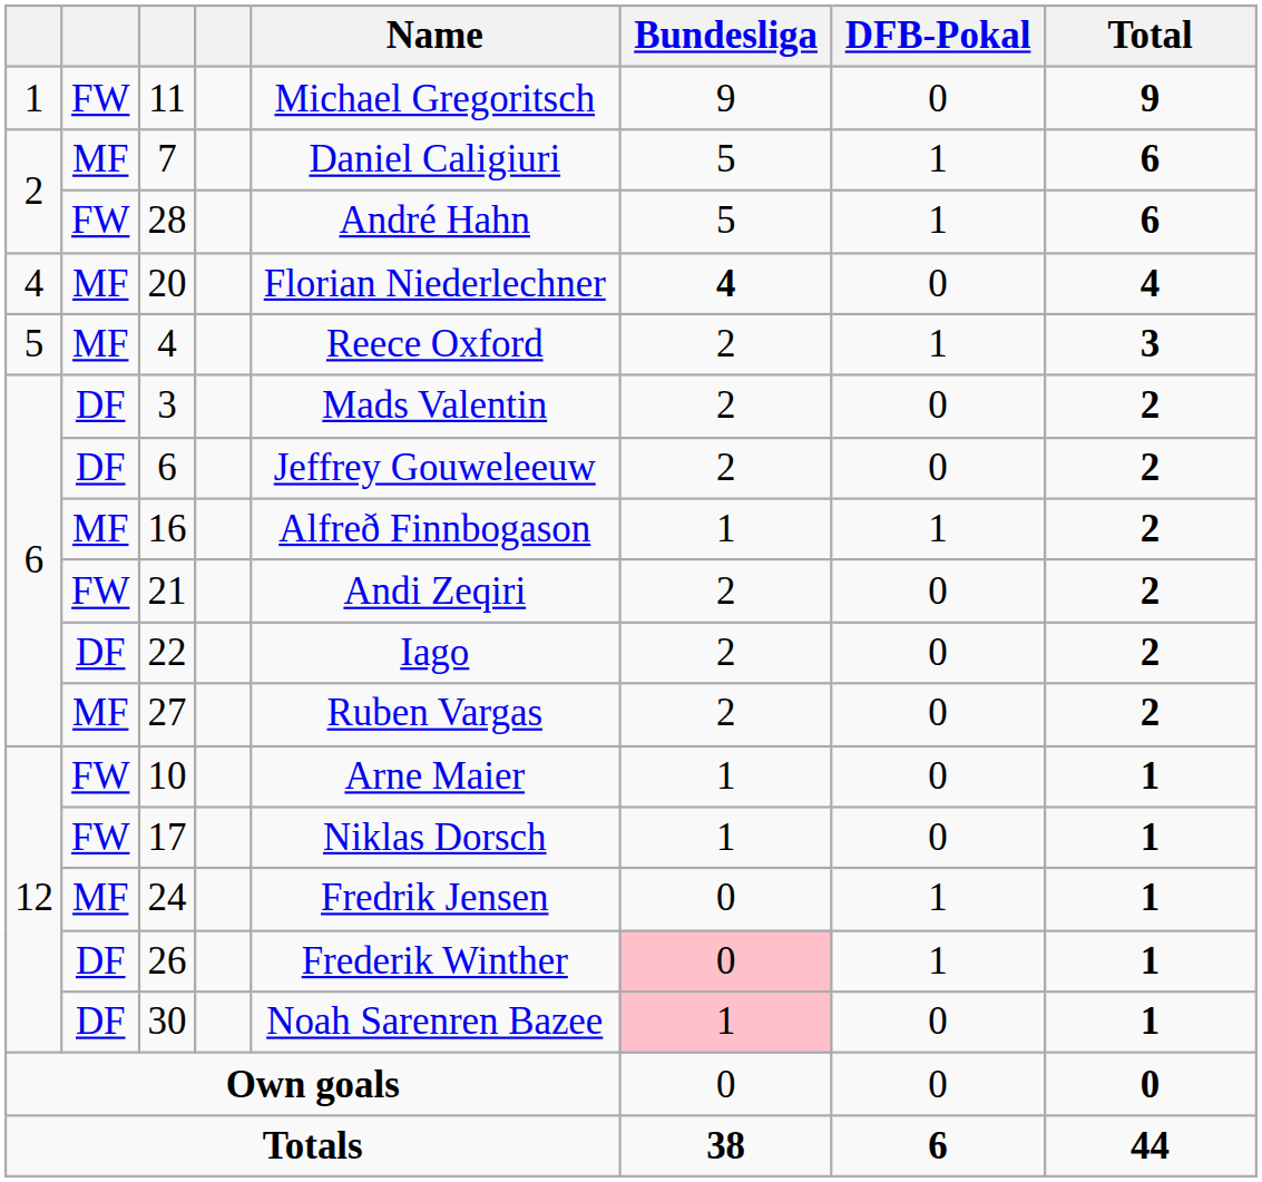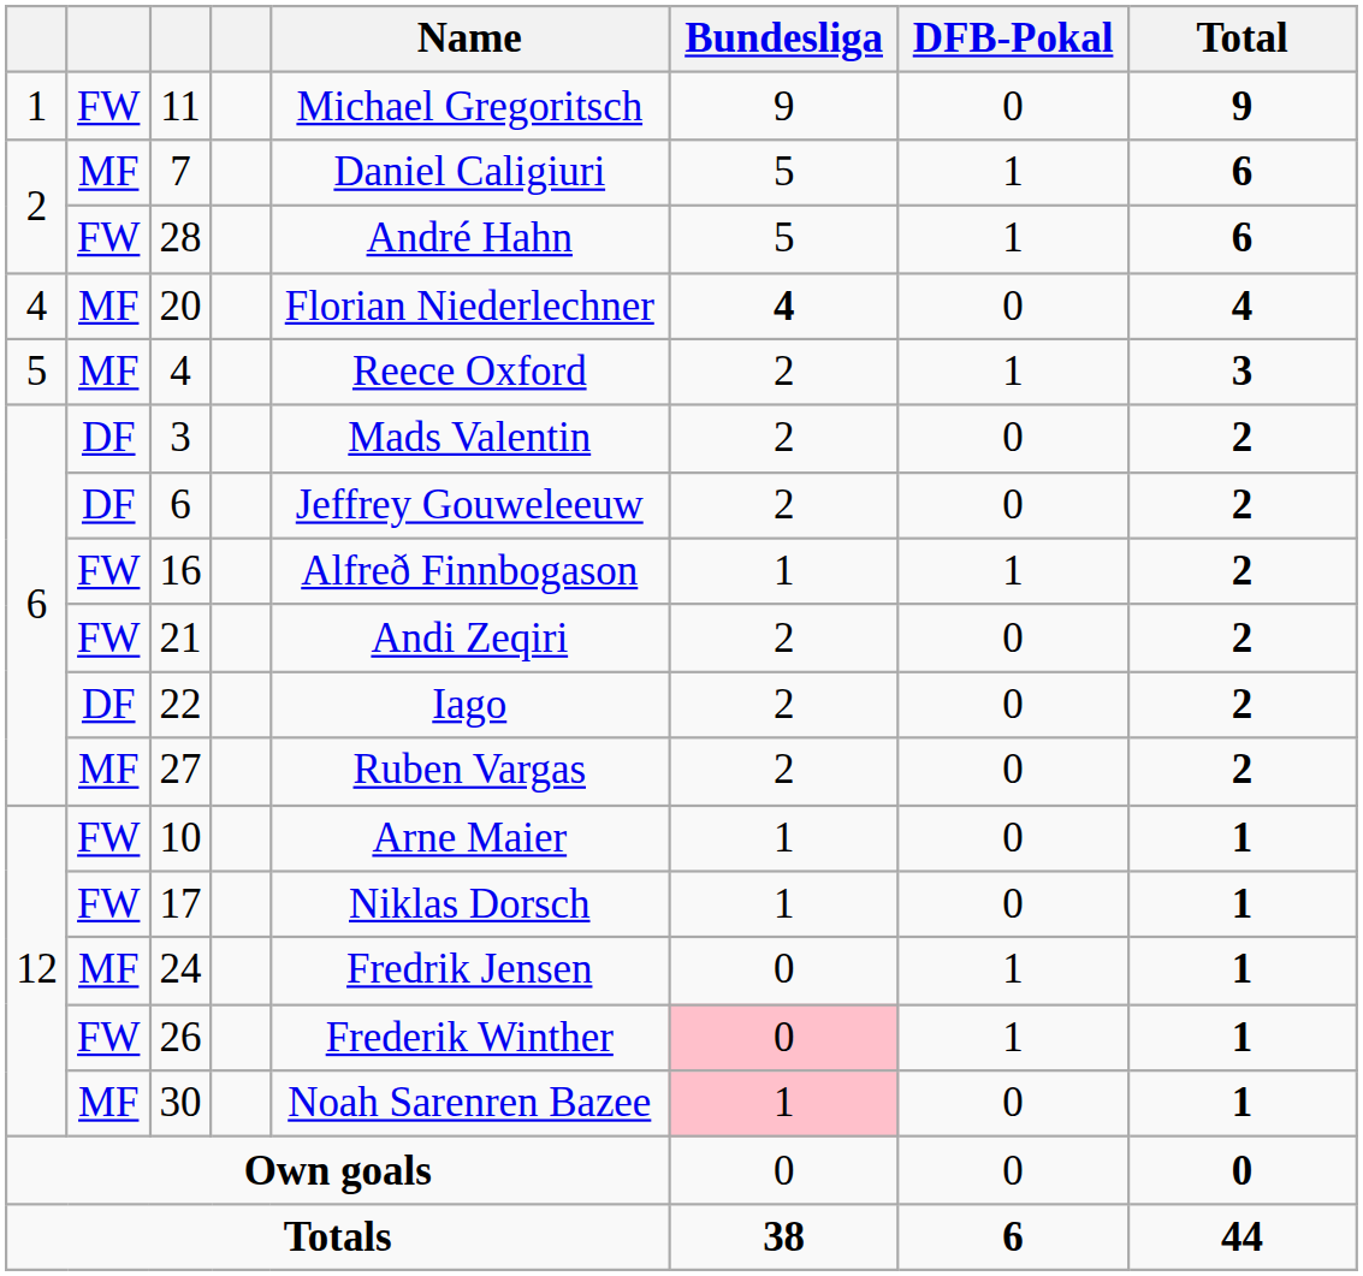16 | column 2: MF -> FW
26 | column 2: DF -> FW
30 | column 2: DF -> MF
